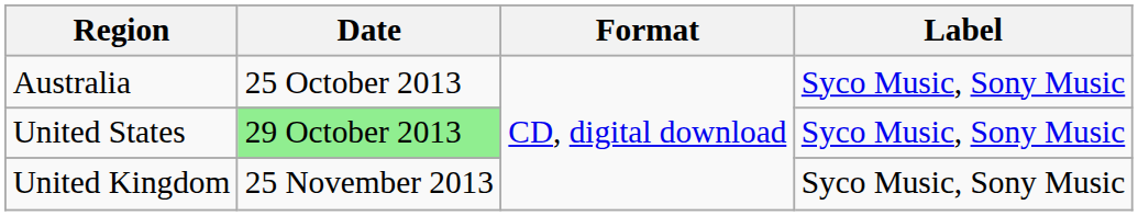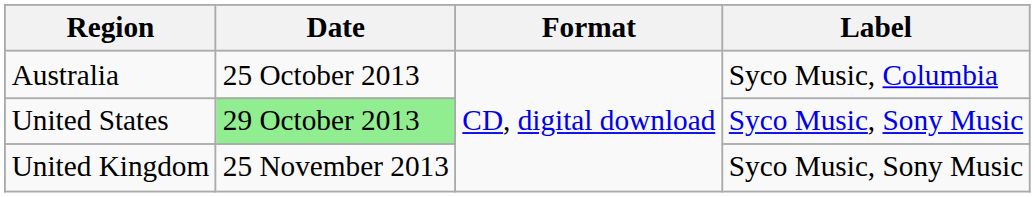Australia | Label: Syco Music, Sony Music -> Syco Music, Columbia
